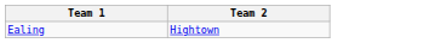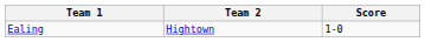+ column: Score | 1-0
